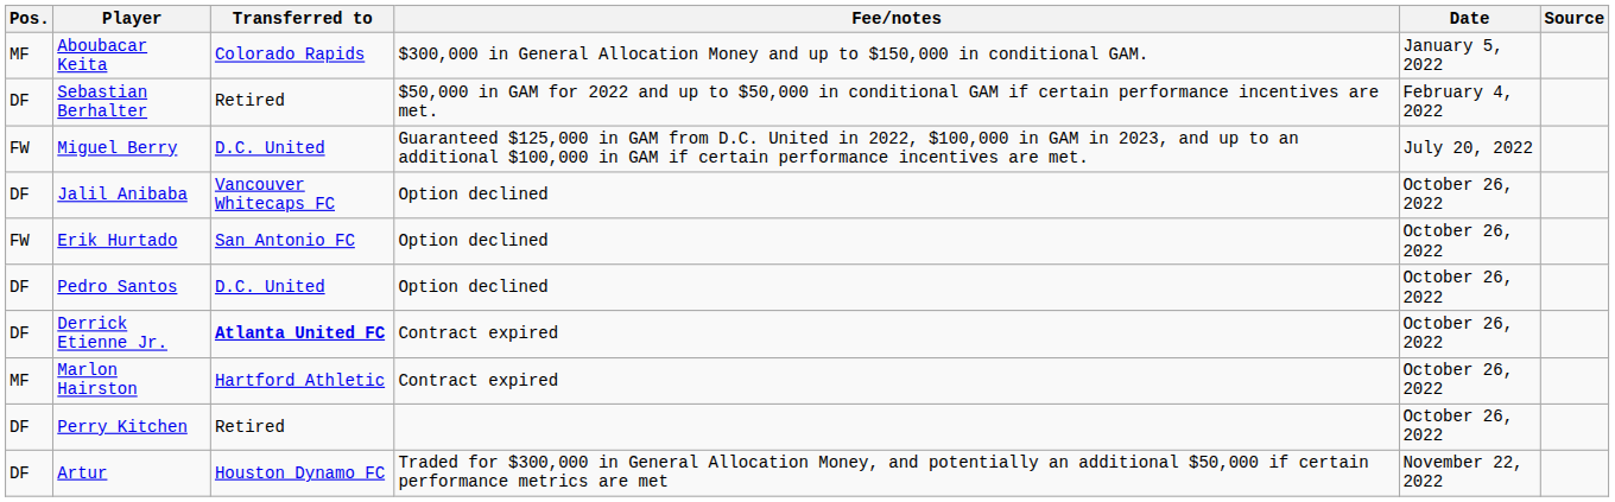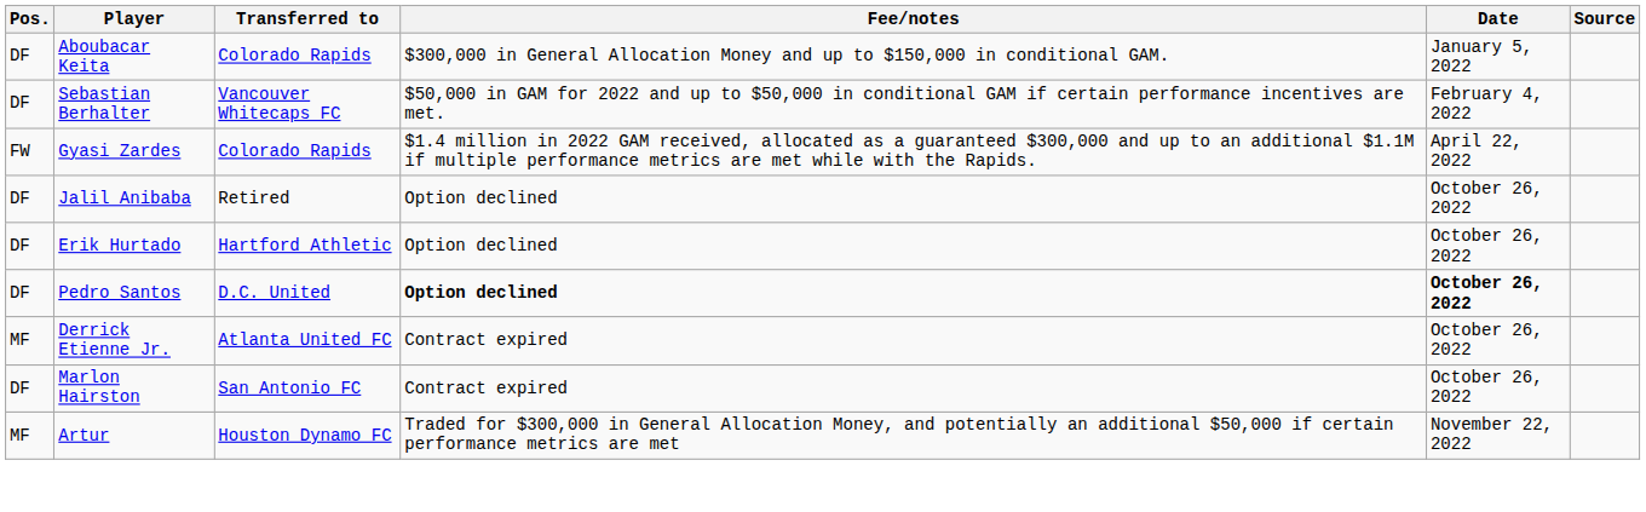Aboubacar Keita | Pos.: MF -> DF
Sebastian Berhalter | Transferred to: Retired -> Vancouver Whitecaps FC
+ row: FW | Gyasi Zardes | Colorado Rapids | $1.4 million in 2022 GAM received, allocated as a guaranteed $300,000 and up to an additional $1.1M if multiple performance metrics are met while with the Rapids. | April 22, 2022
- row: FW | Miguel Berry | D.C. United | Guaranteed $125,000 in GAM from D.C. United in 2022, $100,000 in GAM in 2023, and up to an additional $100,000 in GAM if certain performance incentives are met. | July 20, 2022
Jalil Anibaba | Transferred to: Vancouver Whitecaps FC -> Retired
Erik Hurtado | Pos.: FW -> DF
Erik Hurtado | Transferred to: San Antonio FC -> Hartford Athletic
Pedro Santos | Fee/notes: normal -> bold
Pedro Santos | Date: normal -> bold
Derrick Etienne Jr. | Pos.: DF -> MF
Derrick Etienne Jr. | Transferred to: bold -> normal
Marlon Hairston | Pos.: MF -> DF
Marlon Hairston | Transferred to: Hartford Athletic -> San Antonio FC
- row: DF | Perry Kitchen | Retired | October 26, 2022
Artur | Pos.: DF -> MF
